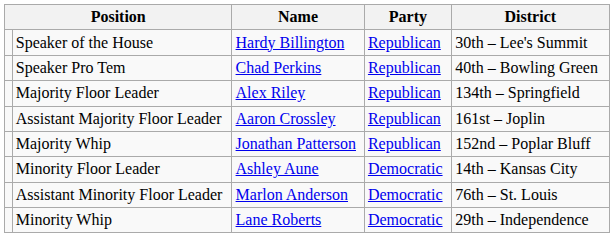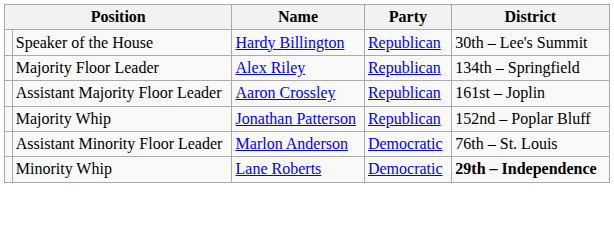- row: Speaker Pro Tem | Chad Perkins | Republican | 40th – Bowling Green
- row: Minority Floor Leader | Ashley Aune | Democratic | 14th – Kansas City
Minority Whip | District: normal -> bold
